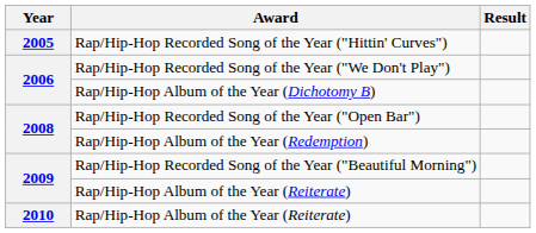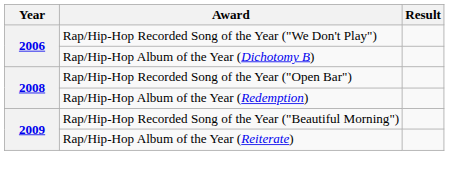- row: 2005 | Rap/Hip-Hop Recorded Song of the Year ("Hittin' Curves")
- row: 2010 | Rap/Hip-Hop Album of the Year (Reiterate)
